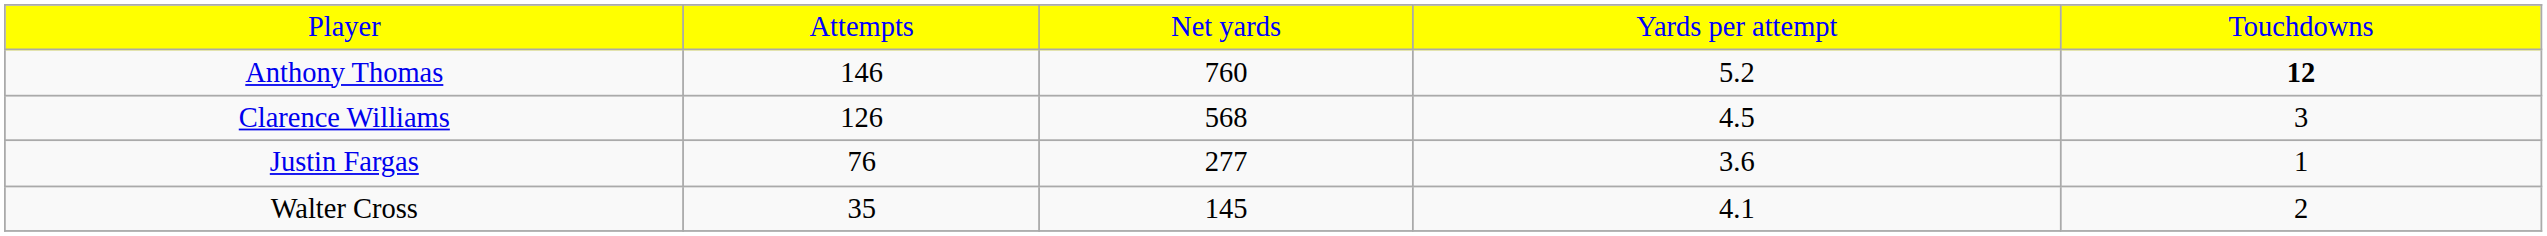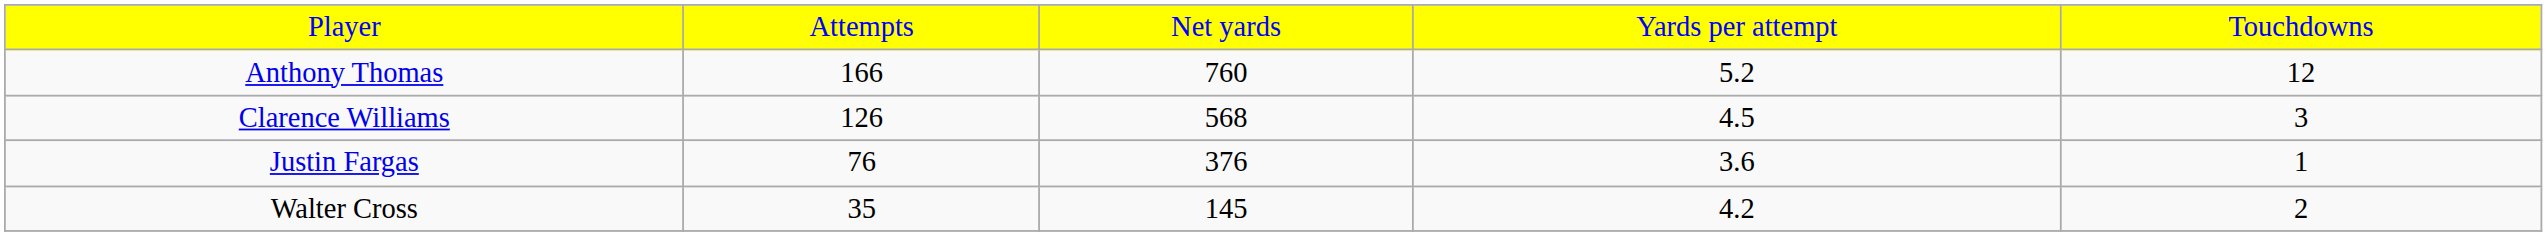Anthony Thomas | column 2: 146 -> 166
Anthony Thomas | column 5: bold -> normal
Justin Fargas | column 3: 277 -> 376
Walter Cross | column 4: 4.1 -> 4.2
